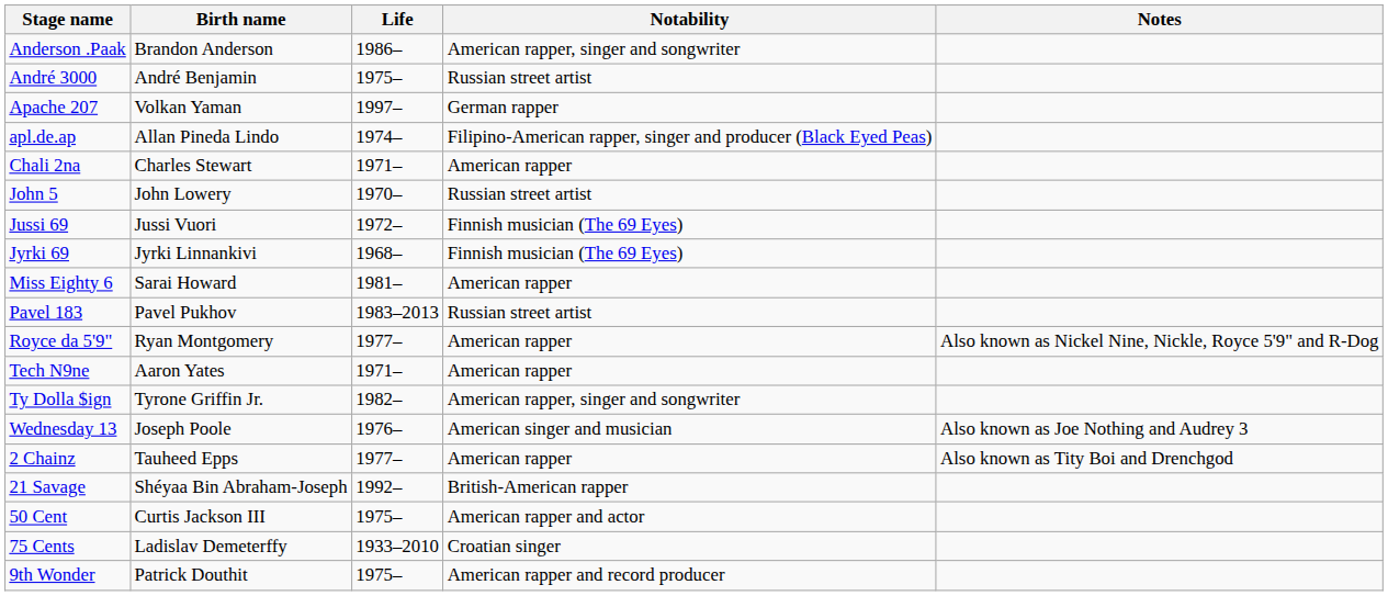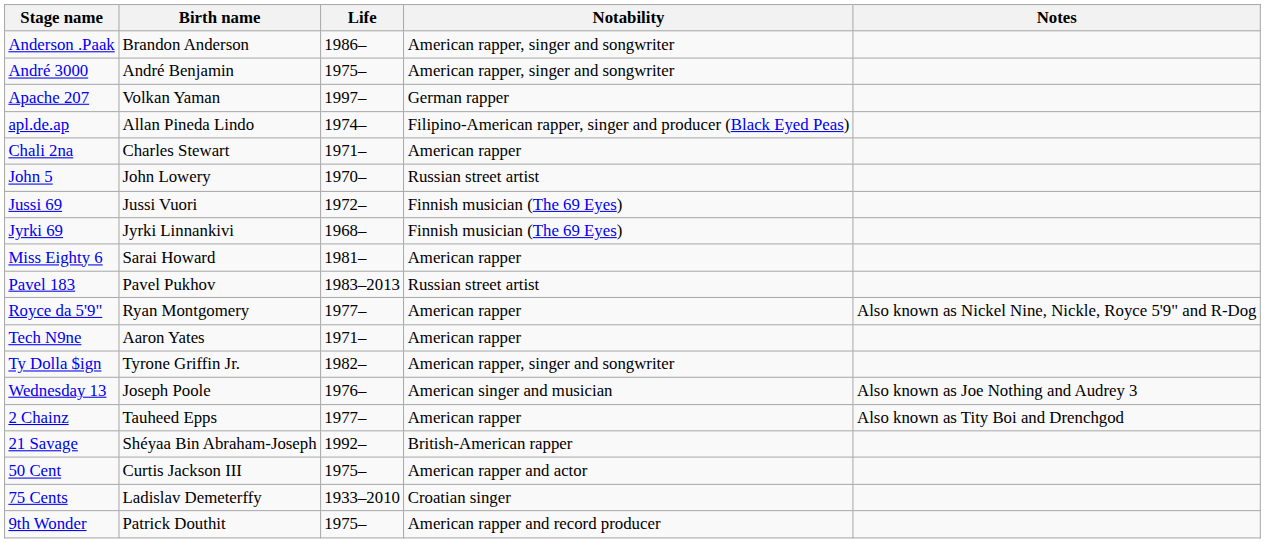André 3000 | Notability: Russian street artist -> American rapper, singer and songwriter
